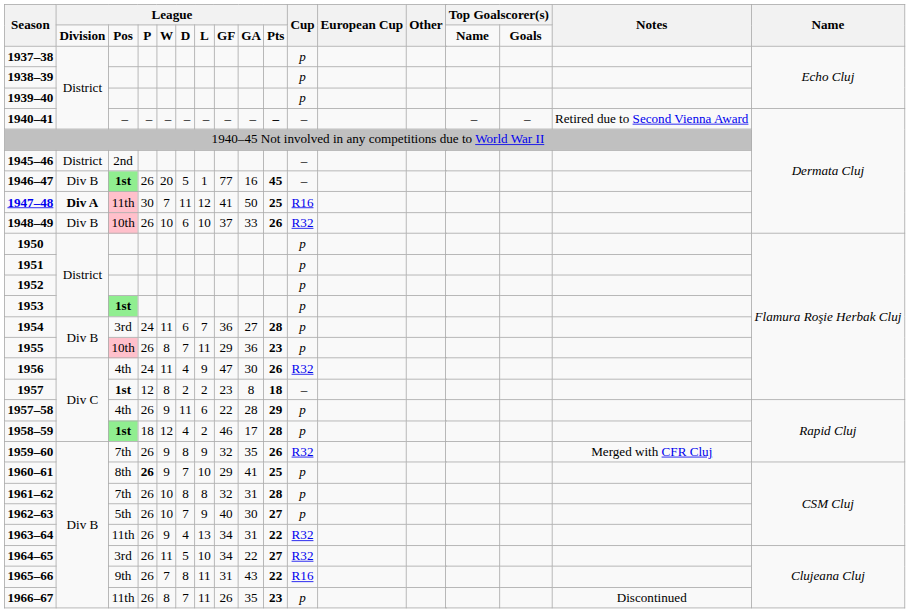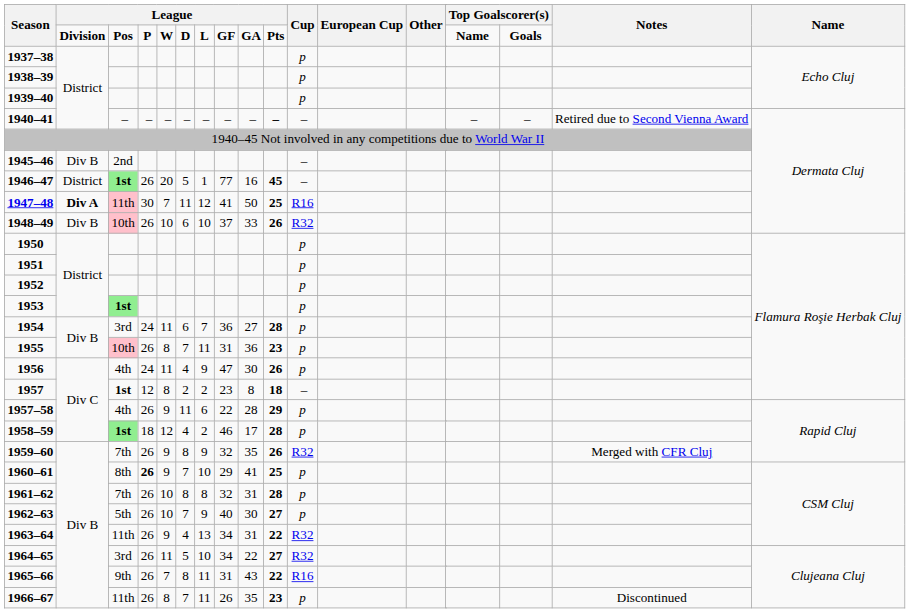1945–46 | column 2: District -> Div B
1946–47 | column 2: Div B -> District
1955 | column 8: 29 -> 31
1956 | Cup: R32 -> p
